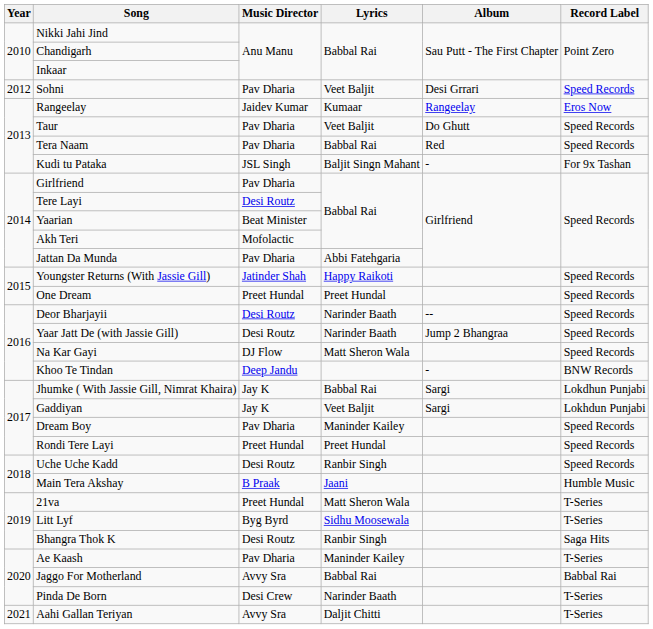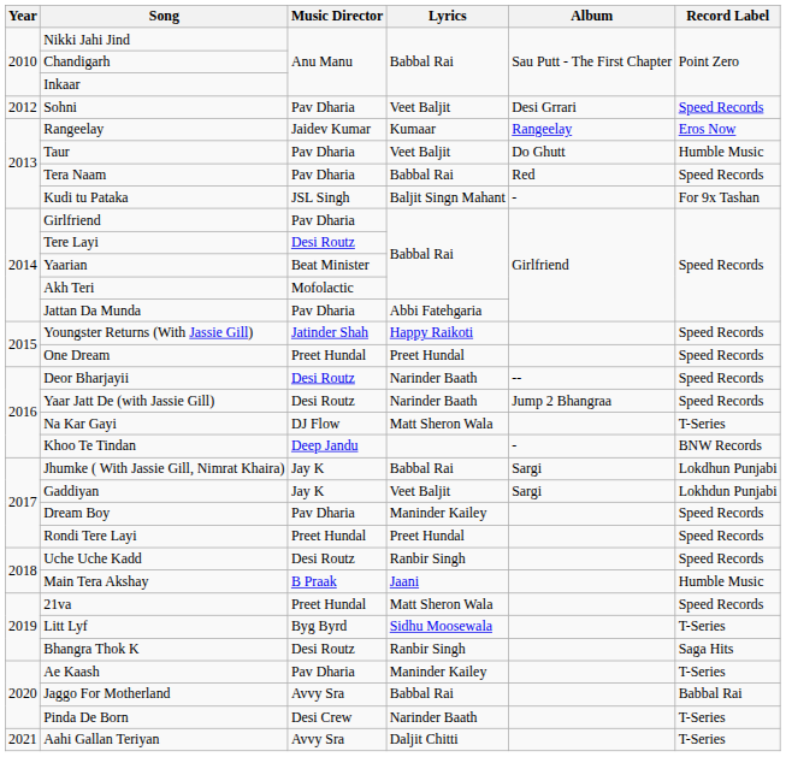Taur | Record Label: Speed Records -> Humble Music
Na Kar Gayi | Record Label: Speed Records -> T-Series
21va | Record Label: T-Series -> Speed Records
